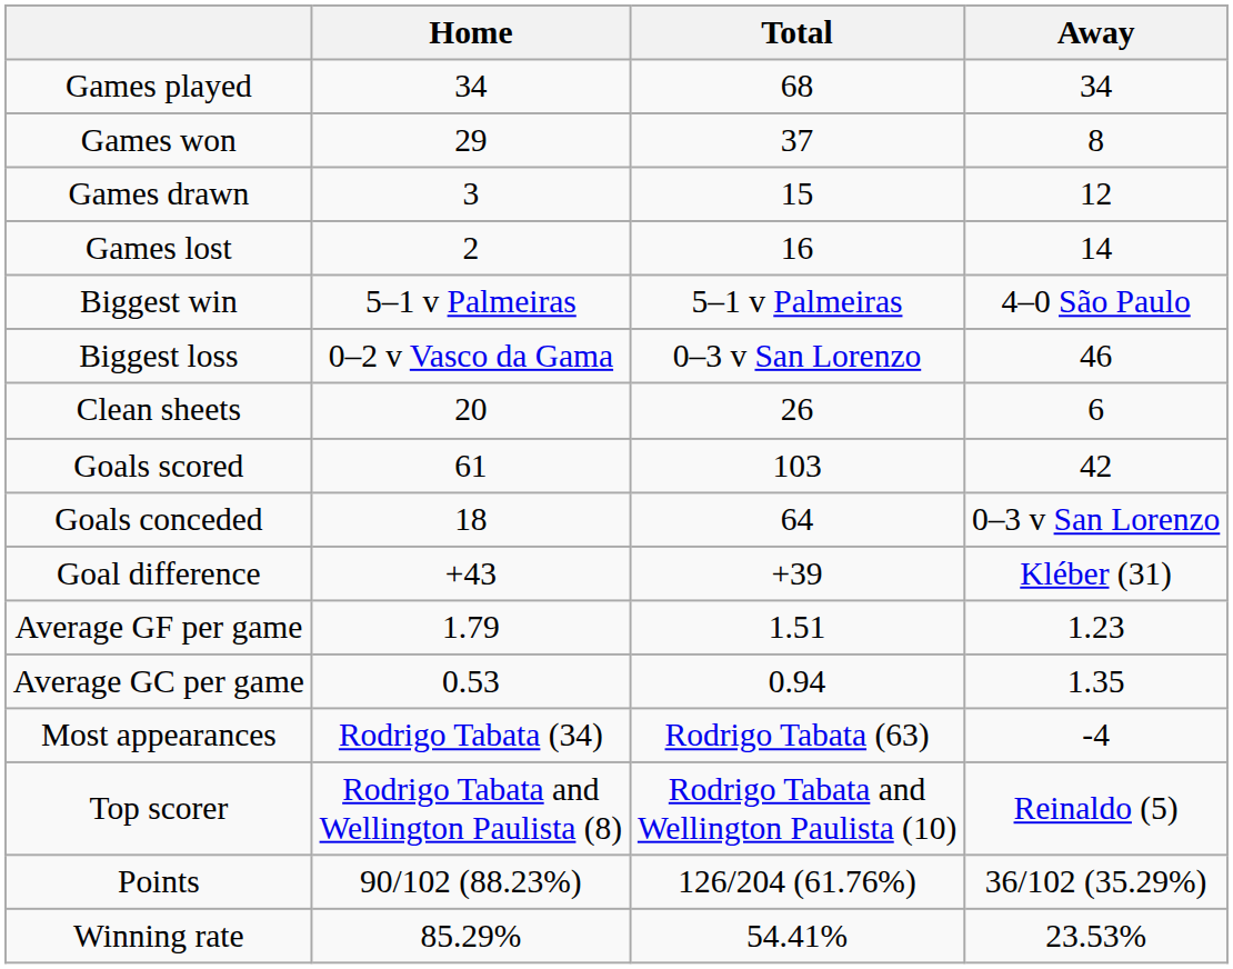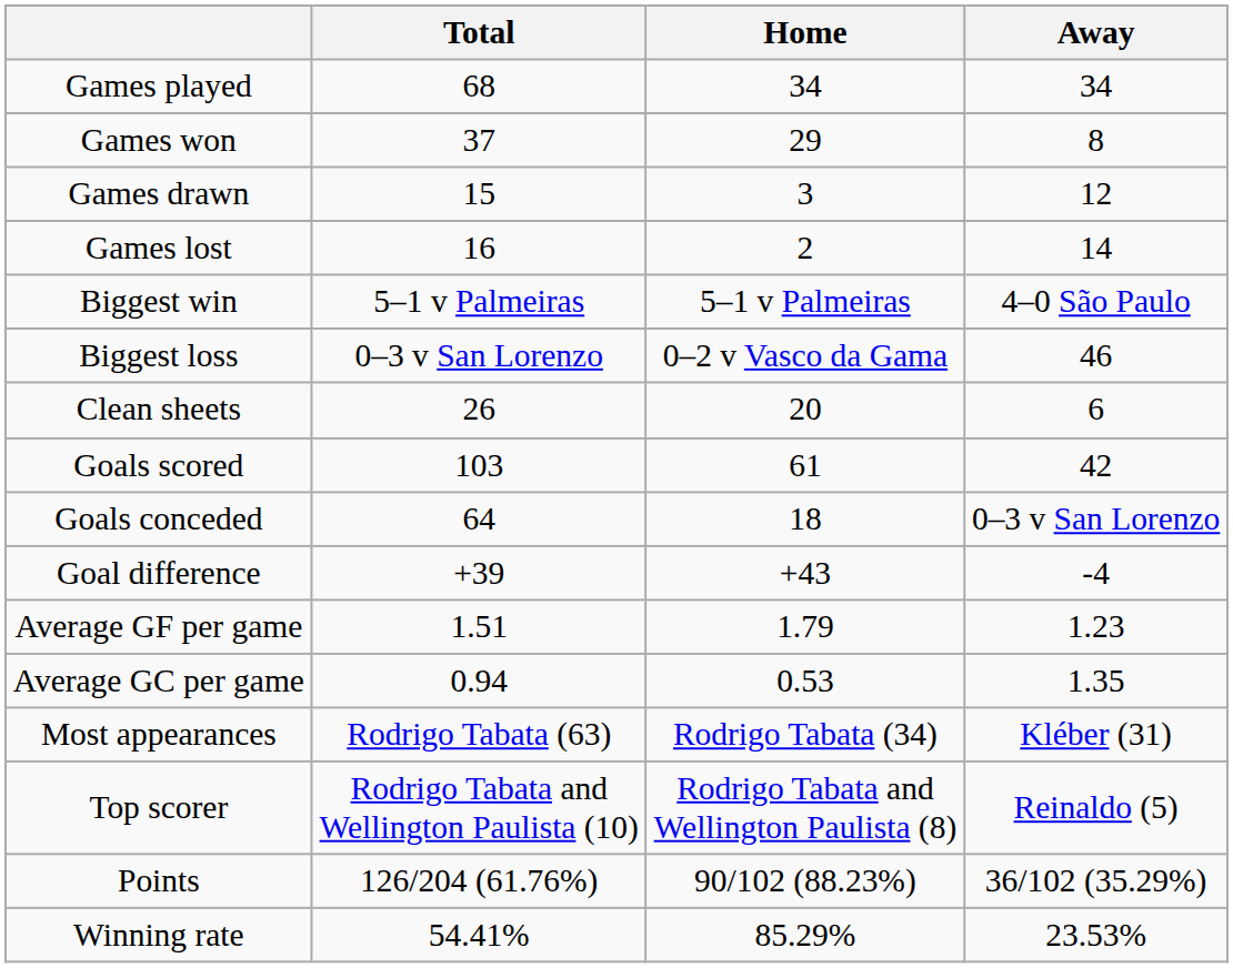columns swapped: Total <-> Home
Goal difference | Away: Kléber (31) -> -4
Most appearances | Away: -4 -> Kléber (31)
